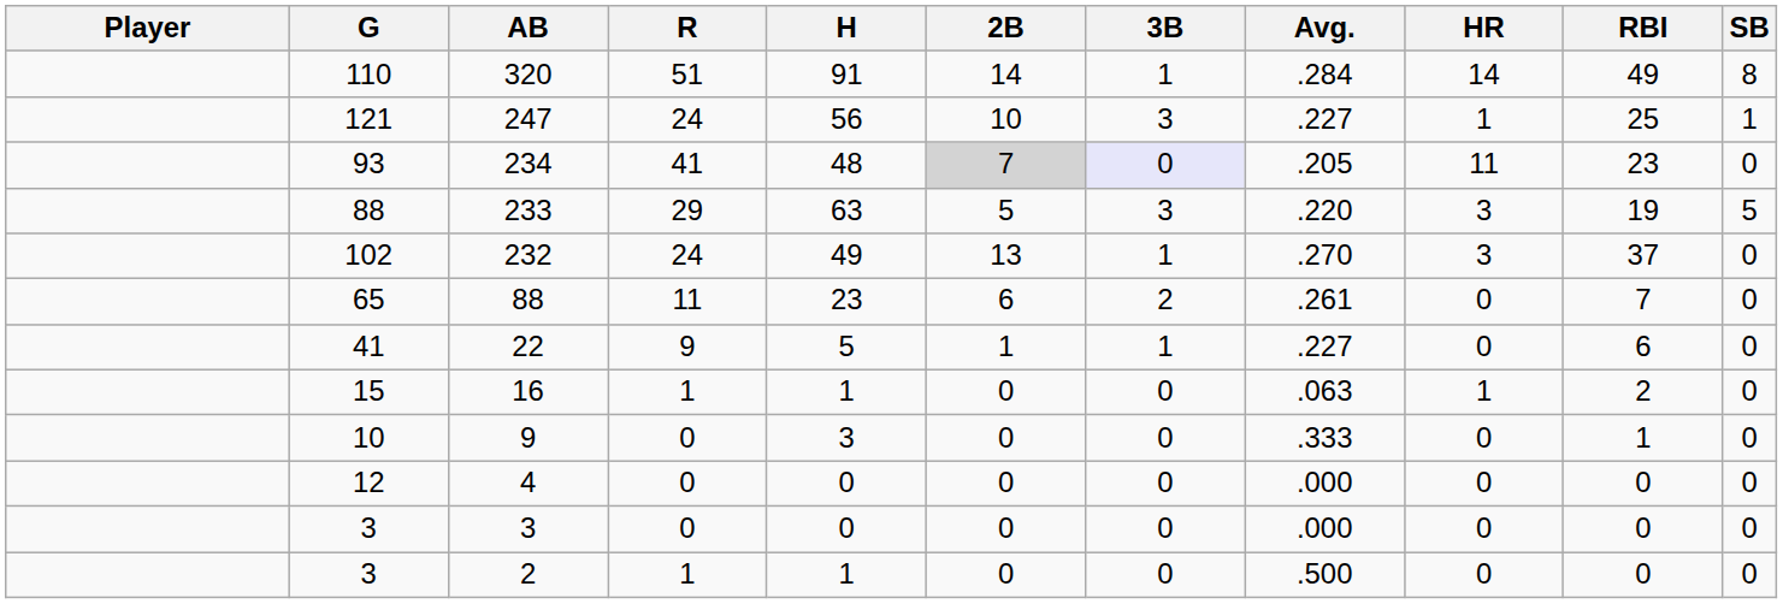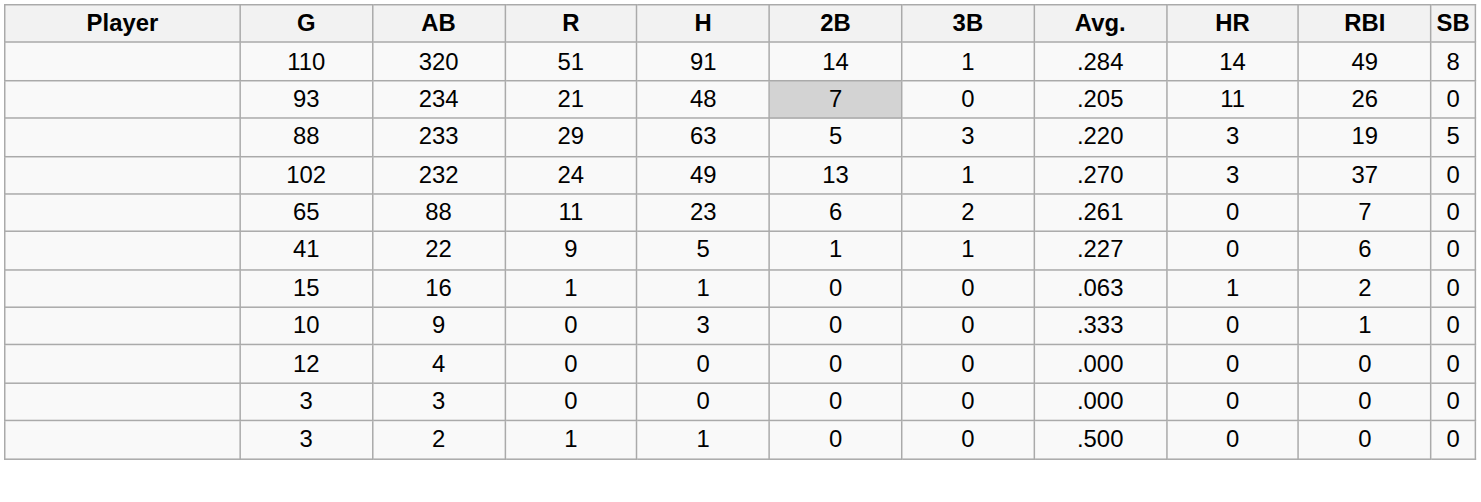- row: 121 | 247 | 24 | 56 | 10 | 3 | .227 | 1 | 25 | 1
234 | R: 41 -> 21
234 | 3B: lavender background -> no background
234 | RBI: 23 -> 26
